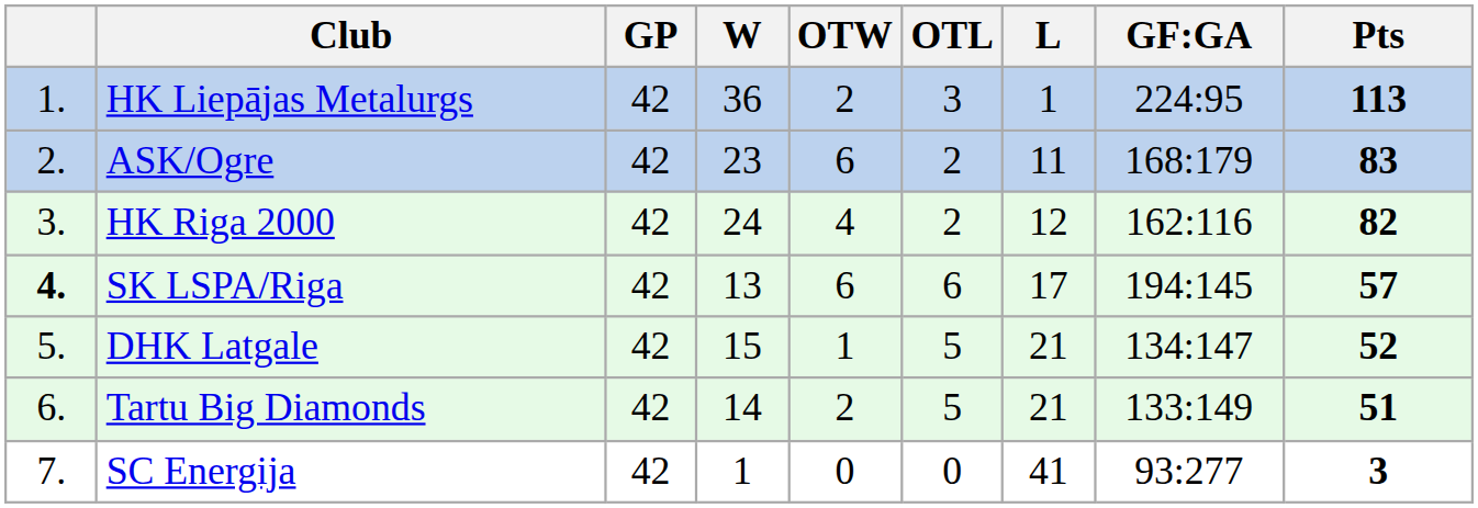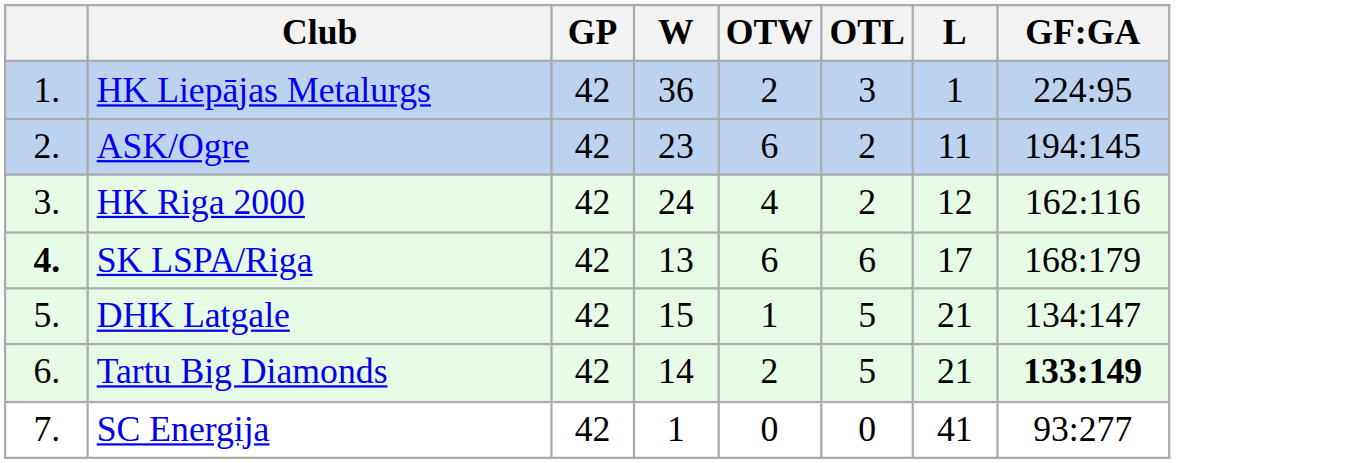- column: Pts | 113 | 83 | 82 | 57 | 52 | 51 | 3
ASK/Ogre | GF:GA: 168:179 -> 194:145
SK LSPA/Riga | GF:GA: 194:145 -> 168:179
Tartu Big Diamonds | GF:GA: normal -> bold
